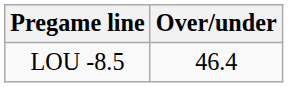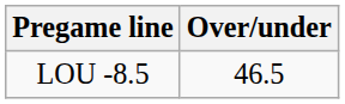LOU -8.5 | Over/under: 46.4 -> 46.5
